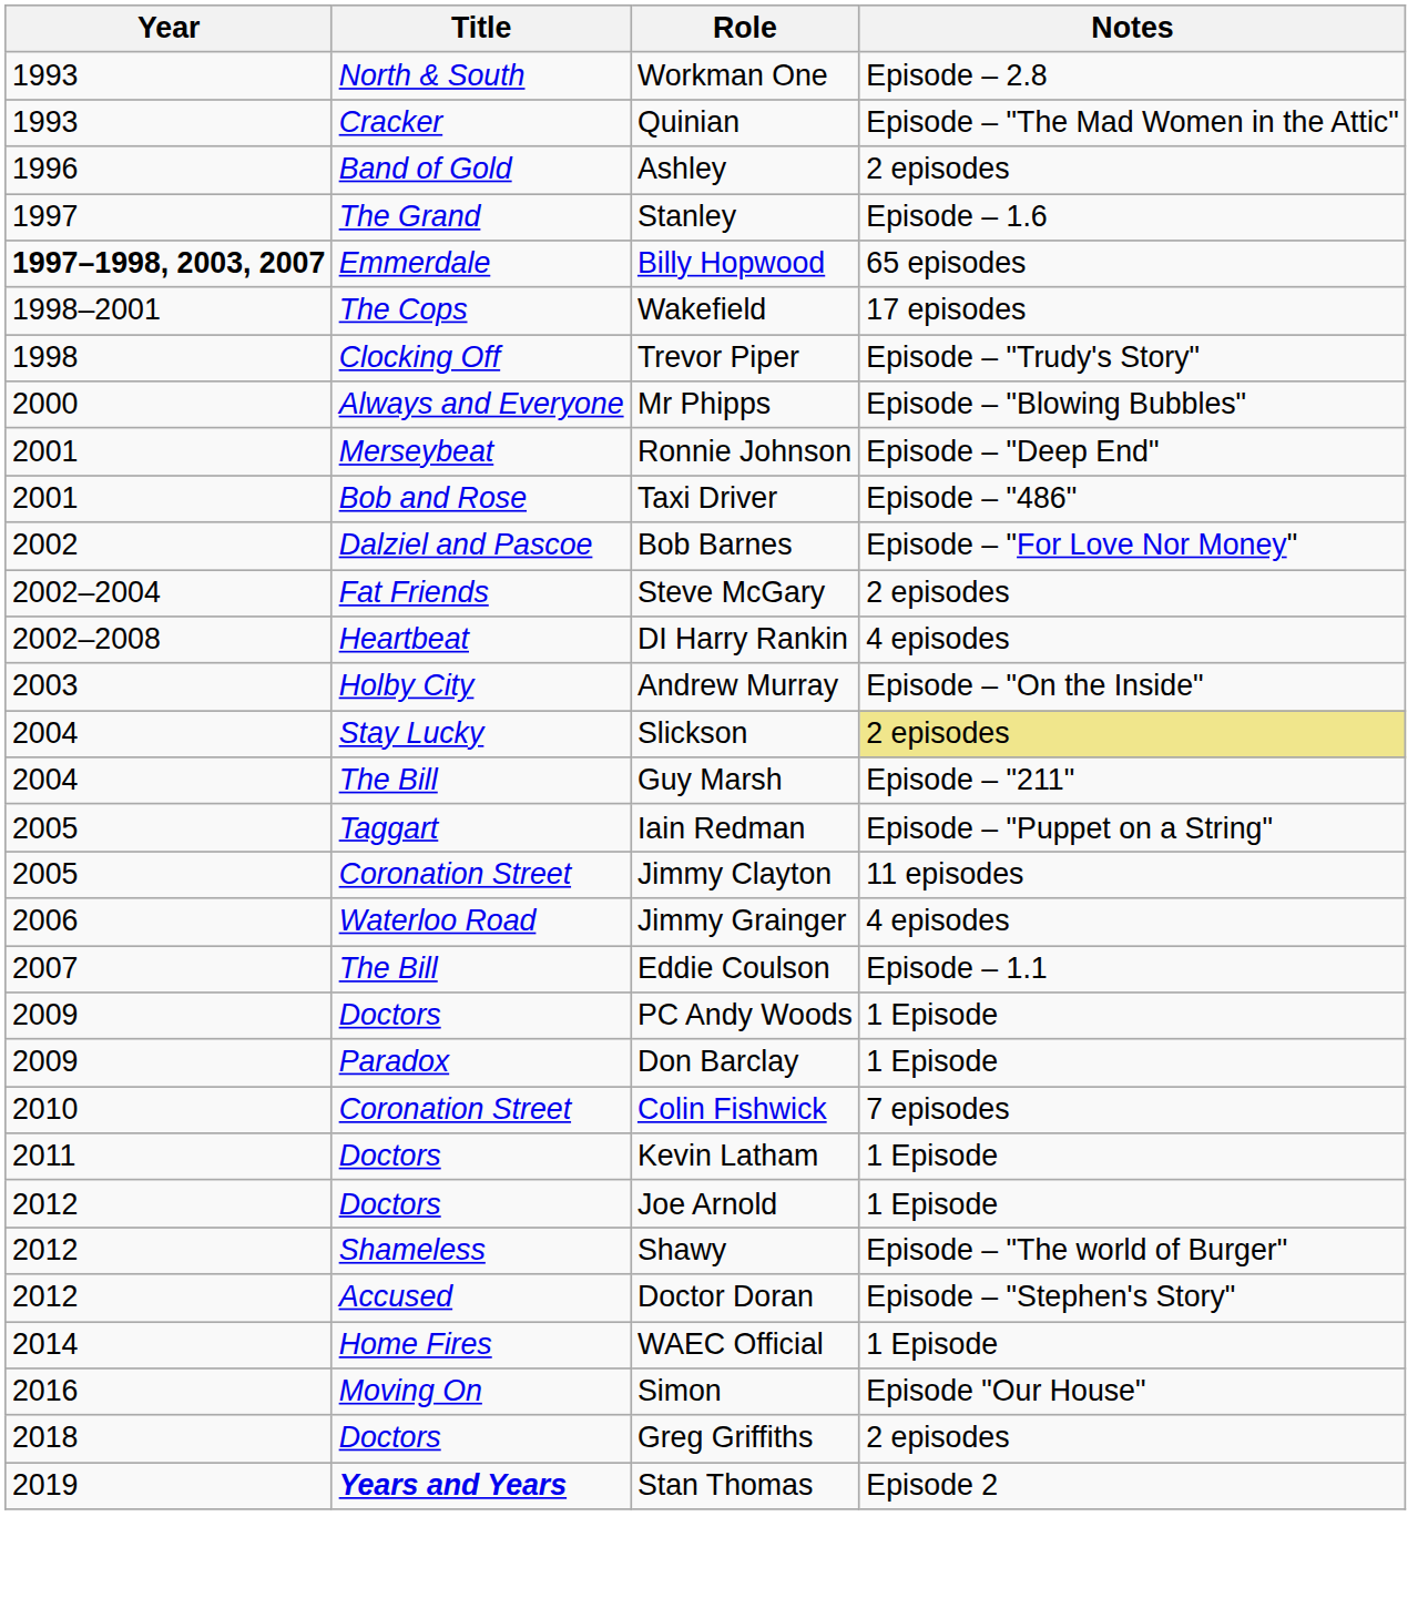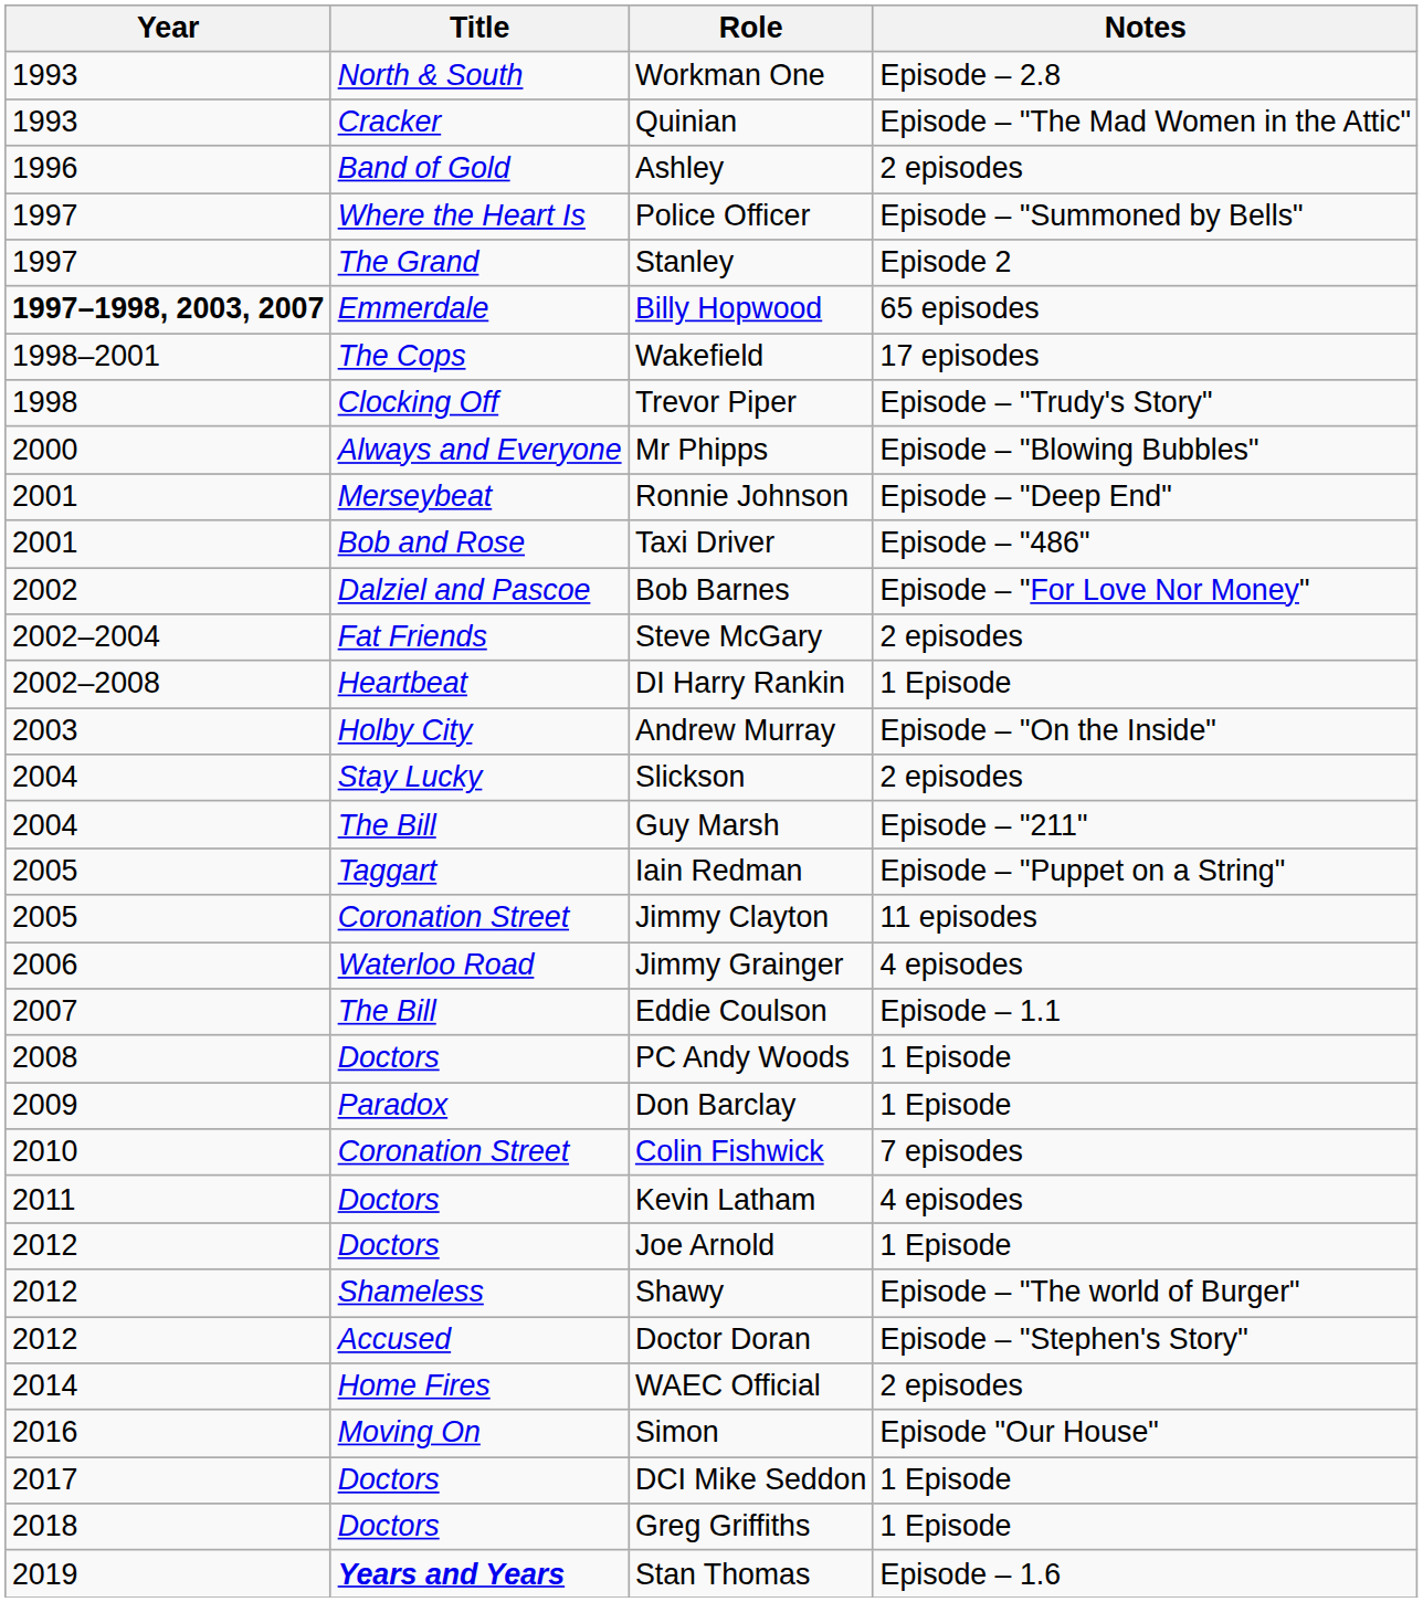+ row: 1997 | Where the Heart Is | Police Officer | Episode – "Summoned by Bells"
Stanley | Notes: Episode – 1.6 -> Episode 2
DI Harry Rankin | Notes: 4 episodes -> 1 Episode
Slickson | Notes: khaki background -> no background
PC Andy Woods | Year: 2009 -> 2008
Kevin Latham | Notes: 1 Episode -> 4 episodes
WAEC Official | Notes: 1 Episode -> 2 episodes
+ row: 2017 | Doctors | DCI Mike Seddon | 1 Episode
Greg Griffiths | Notes: 2 episodes -> 1 Episode
Stan Thomas | Notes: Episode 2 -> Episode – 1.6
